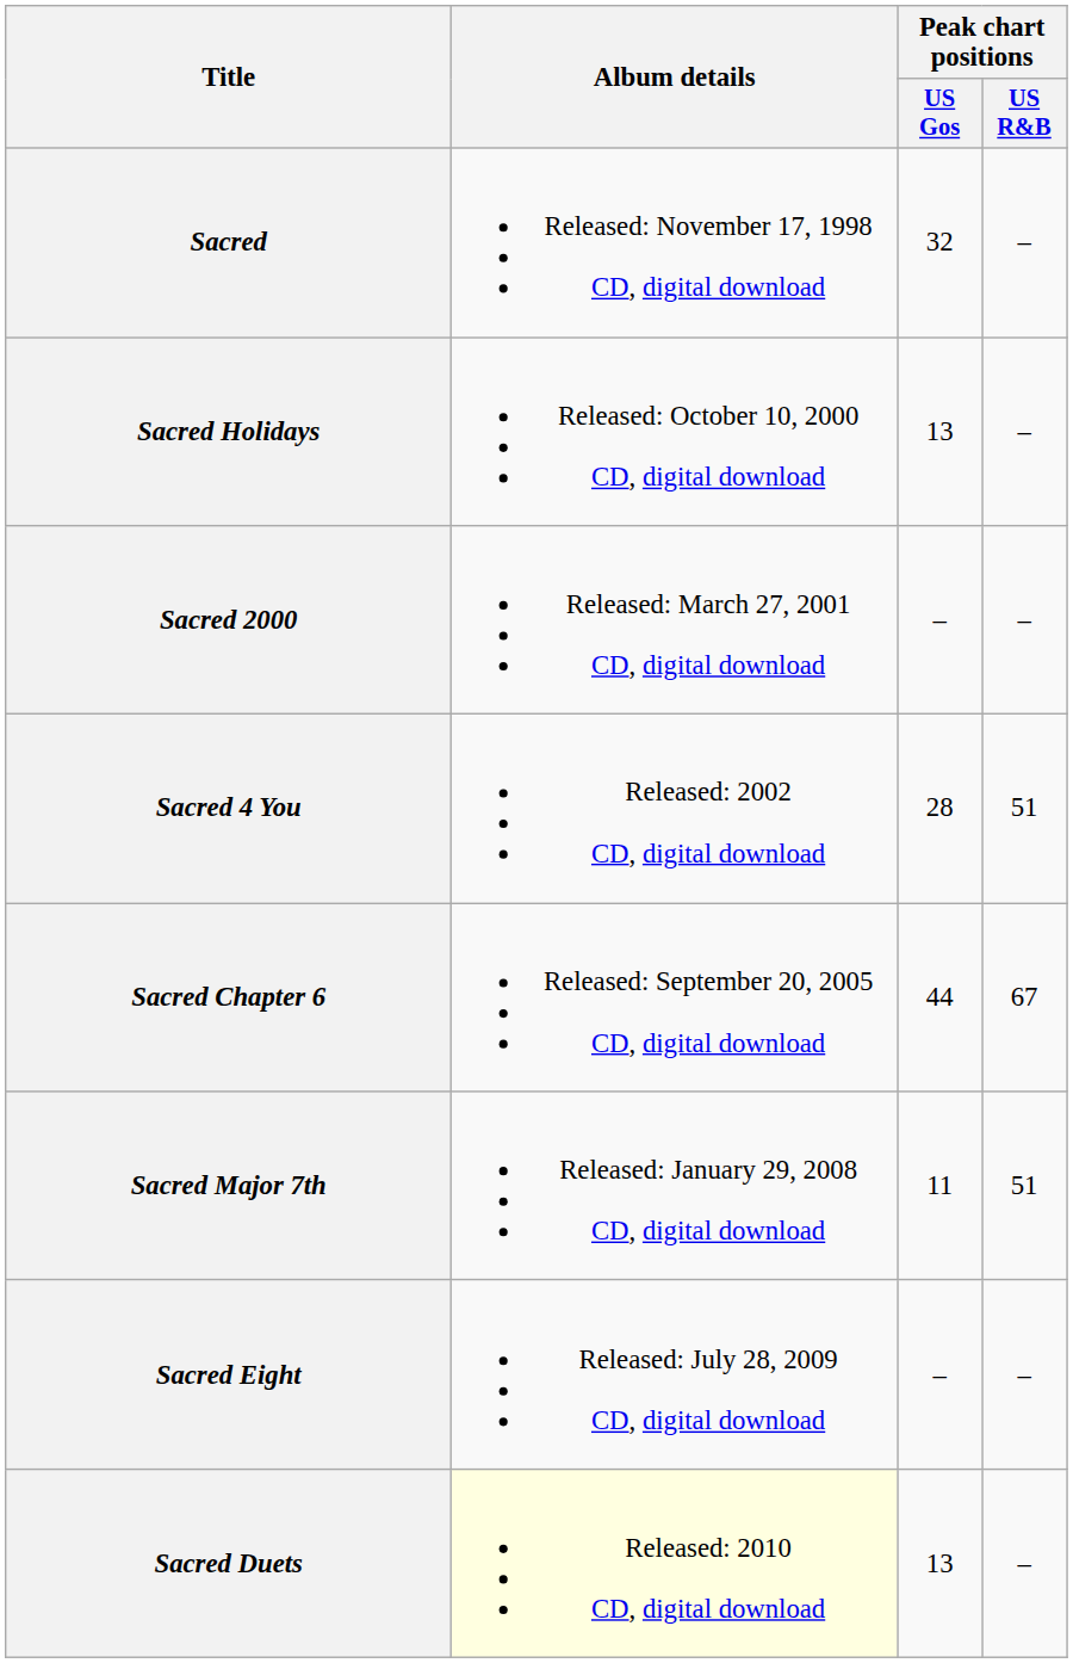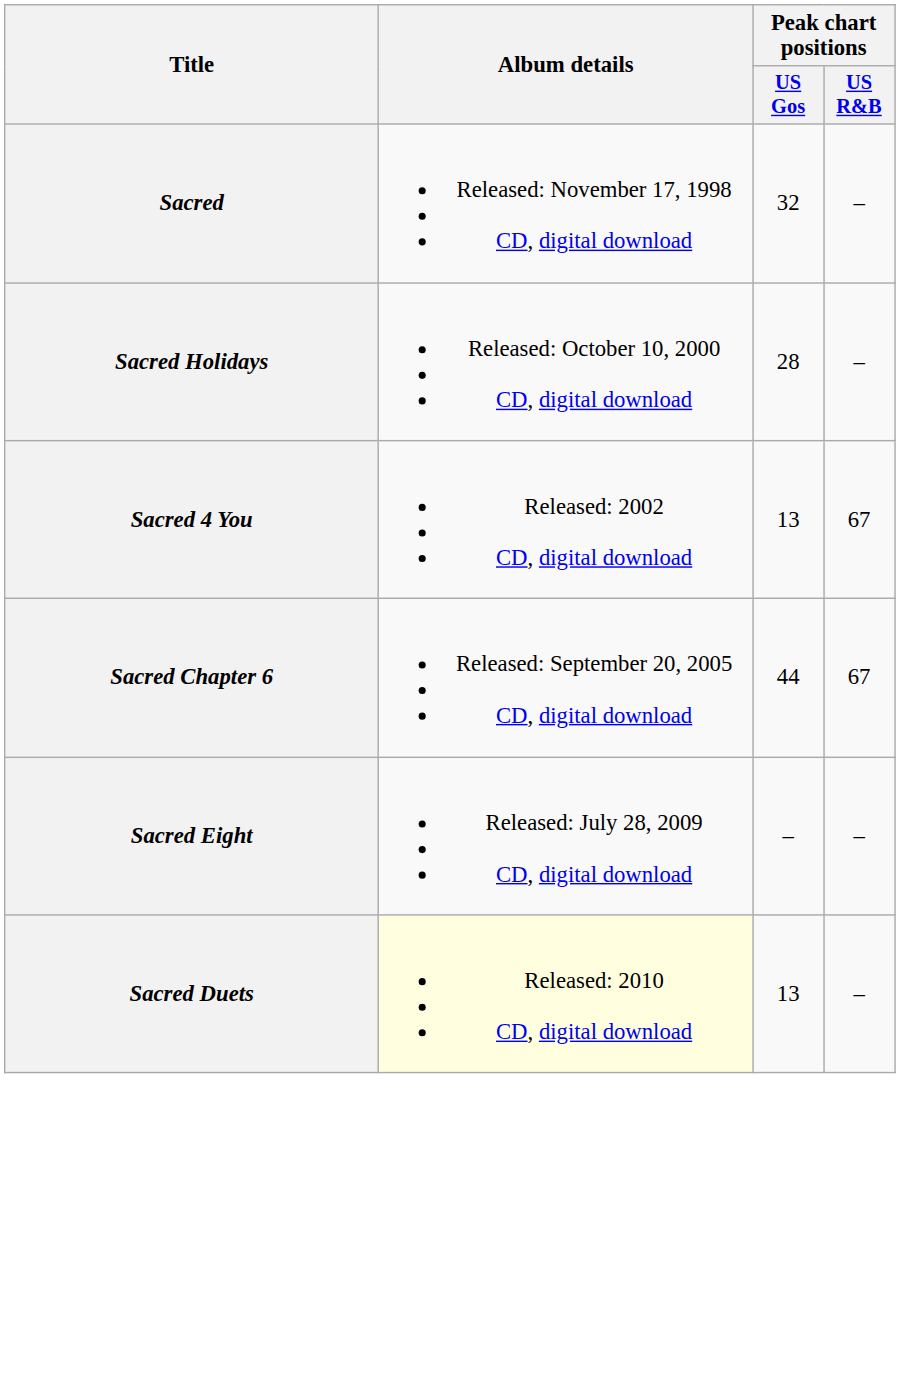Sacred Holidays | Peak chart positions / US Gos: 13 -> 28
- row: Sacred 2000 | Released: March 27, 2001 CD, digital download | – | –
Sacred 4 You | Peak chart positions / US Gos: 28 -> 13
Sacred 4 You | Peak chart positions / US R&B: 51 -> 67
- row: Sacred Major 7th | Released: January 29, 2008 CD, digital download | 11 | 51
